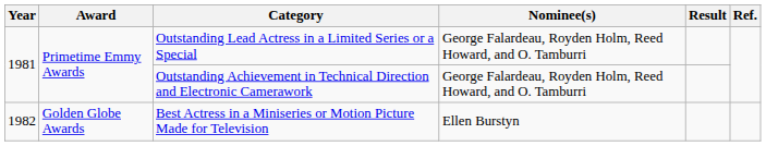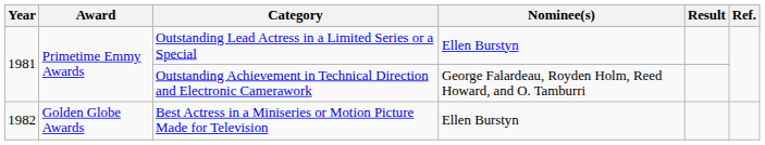Outstanding Lead Actress in a Limited Series or a Special | Nominee(s): George Falardeau, Royden Holm, Reed Howard, and O. Tamburri -> Ellen Burstyn
